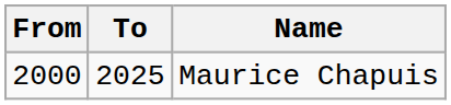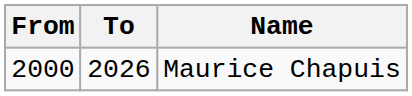Maurice Chapuis | To: 2025 -> 2026
